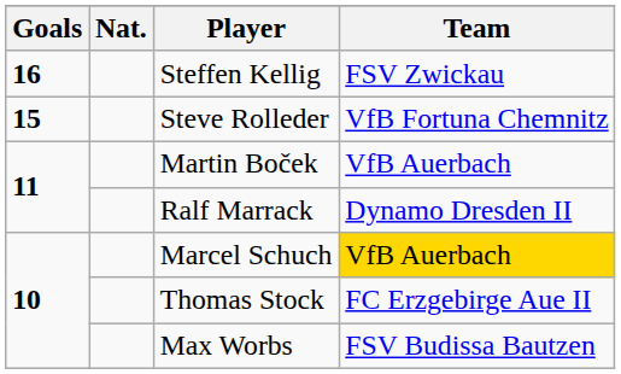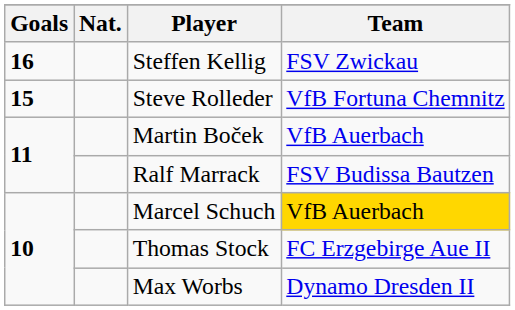Ralf Marrack | Team: Dynamo Dresden II -> FSV Budissa Bautzen
Max Worbs | Team: FSV Budissa Bautzen -> Dynamo Dresden II
